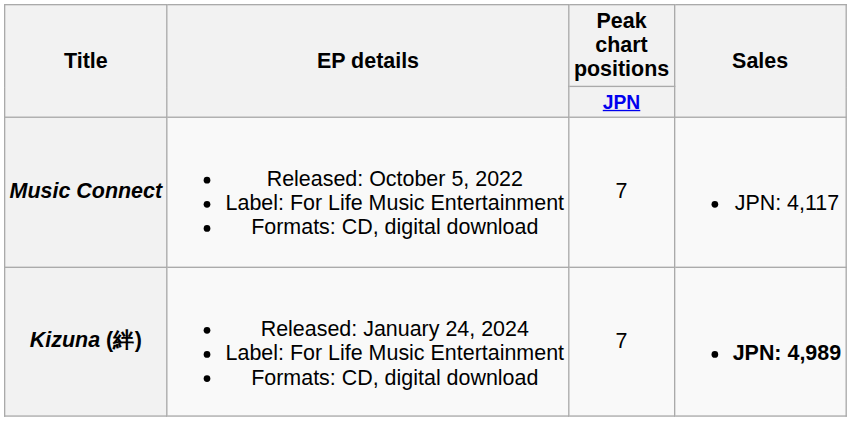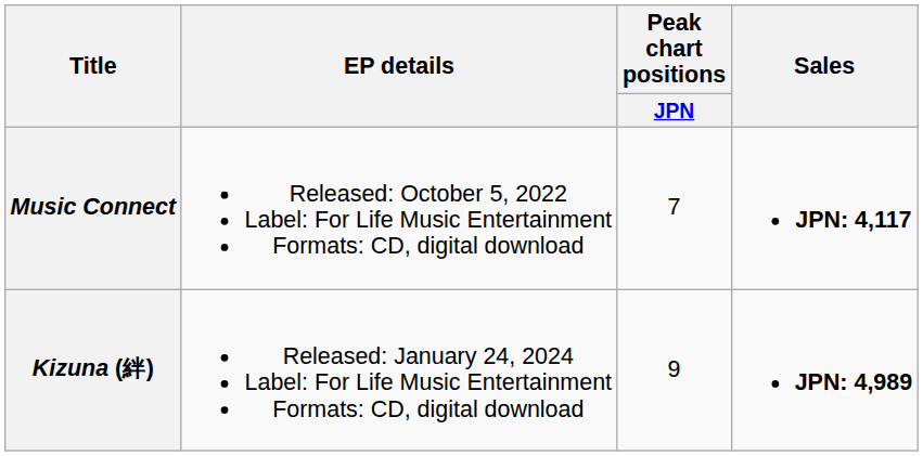Music Connect | Sales: normal -> bold
Kizuna (絆) | Peak chart positions / JPN: 7 -> 9
